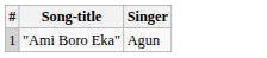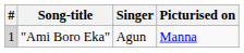+ column: Picturised on | Manna
